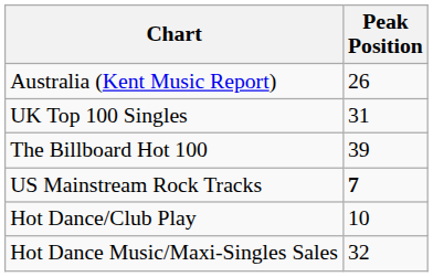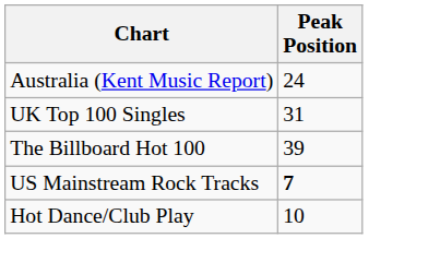Australia (Kent Music Report) | Peak Position: 26 -> 24
- row: Hot Dance Music/Maxi-Singles Sales | 32
